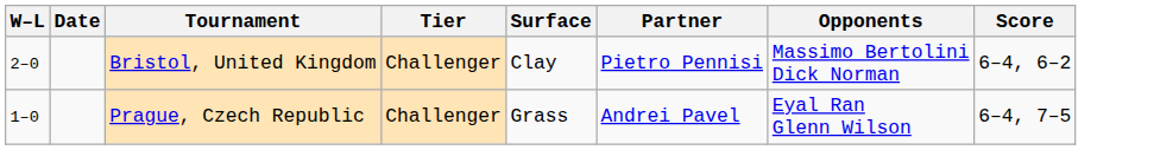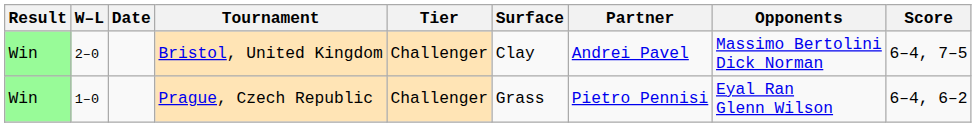+ column: Result | Win | Win
Bristol, United Kingdom | Partner: Pietro Pennisi -> Andrei Pavel
Bristol, United Kingdom | Score: 6–4, 6–2 -> 6–4, 7–5
Prague, Czech Republic | Partner: Andrei Pavel -> Pietro Pennisi
Prague, Czech Republic | Score: 6–4, 7–5 -> 6–4, 6–2
